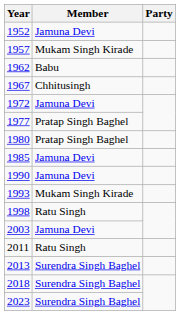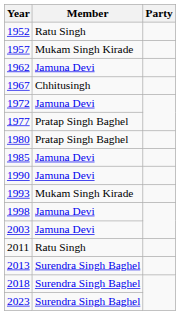1952 | Member: Jamuna Devi -> Ratu Singh
1962 | Member: Babu -> Jamuna Devi
1998 | Member: Ratu Singh -> Jamuna Devi
